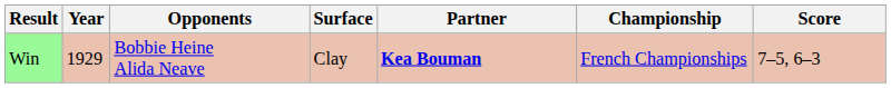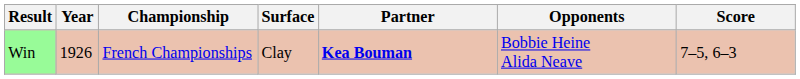columns swapped: Championship <-> Opponents
Win | Year: 1929 -> 1926
